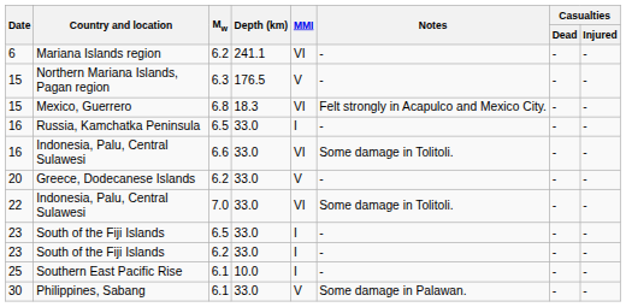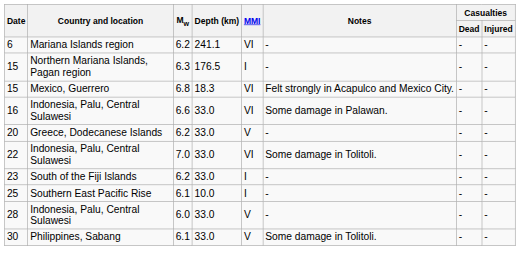15 / 6.3 | MMI: V -> I
- row: 16 | Russia, Kamchatka Peninsula | 6.5 | 33.0 | I | - | - | -
16 / 6.6 | Notes: Some damage in Tolitoli. -> Some damage in Palawan.
- row: 23 | South of the Fiji Islands | 6.5 | 33.0 | I | - | - | -
+ row: 28 | Indonesia, Palu, Central Sulawesi | 6.0 | 33.0 | V | - | - | -
30 | Notes: Some damage in Palawan. -> Some damage in Tolitoli.
